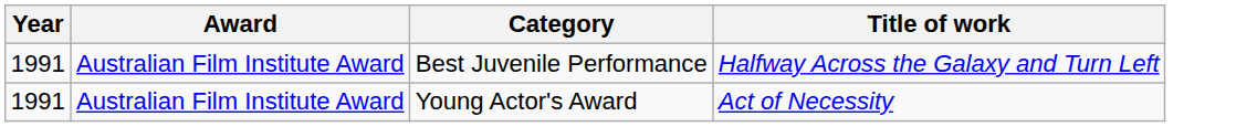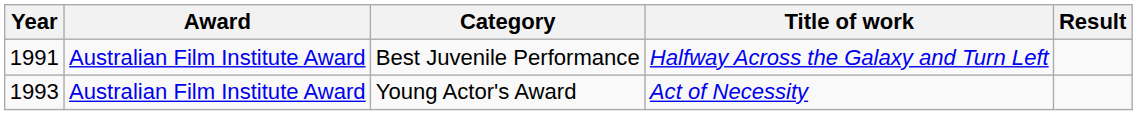+ column: Result
Young Actor's Award | Year: 1991 -> 1993
